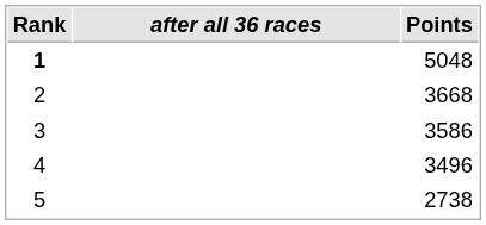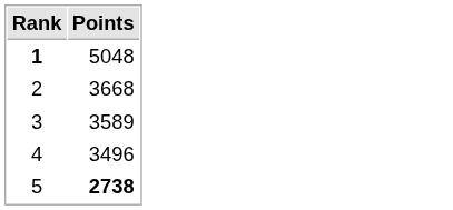- column: after all 36 races
3 | Points: 3586 -> 3589
5 | Points: normal -> bold
